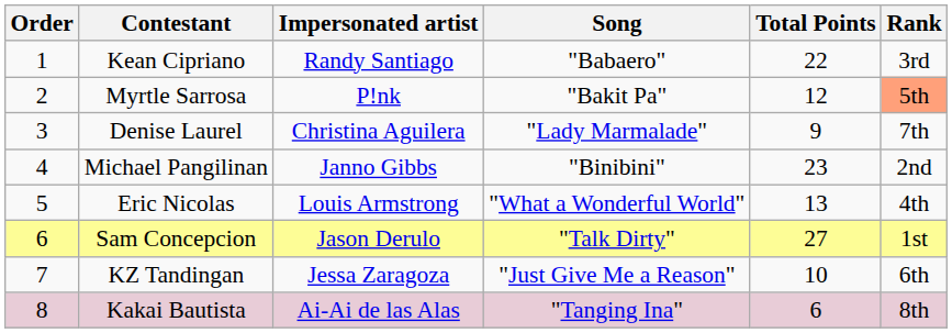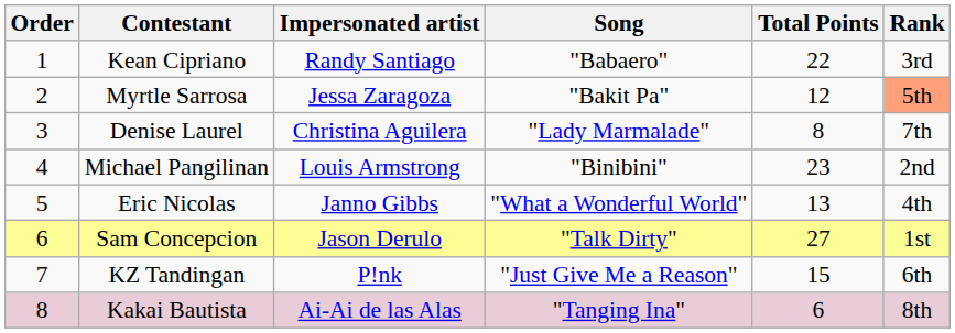Myrtle Sarrosa | Impersonated artist: P!nk -> Jessa Zaragoza
Denise Laurel | Total Points: 9 -> 8
Michael Pangilinan | Impersonated artist: Janno Gibbs -> Louis Armstrong
Eric Nicolas | Impersonated artist: Louis Armstrong -> Janno Gibbs
KZ Tandingan | Impersonated artist: Jessa Zaragoza -> P!nk
KZ Tandingan | Total Points: 10 -> 15
